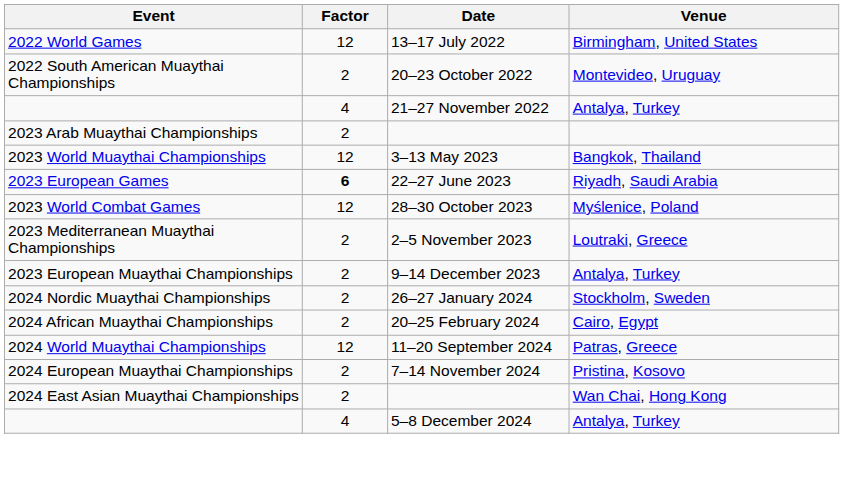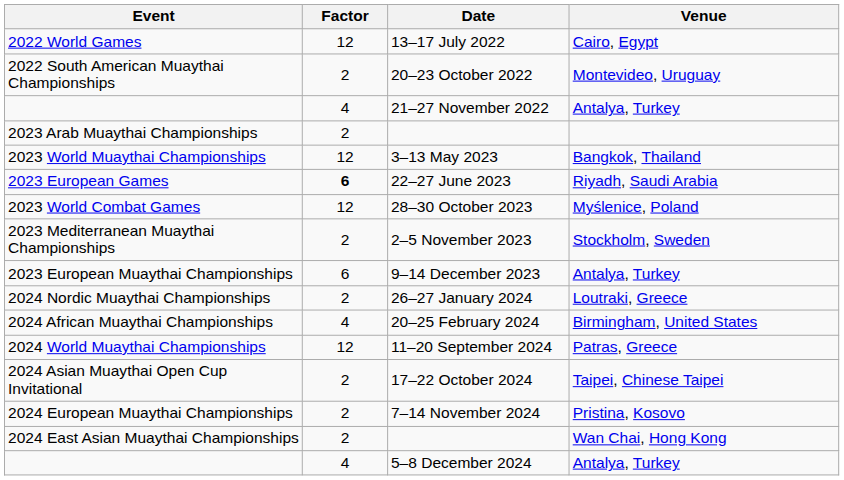2022 World Games | Venue: Birmingham, United States -> Cairo, Egypt
2023 Mediterranean Muaythai Championships | Venue: Loutraki, Greece -> Stockholm, Sweden
2023 European Muaythai Championships | Factor: 2 -> 6
2024 Nordic Muaythai Championships | Venue: Stockholm, Sweden -> Loutraki, Greece
2024 African Muaythai Championships | Factor: 2 -> 4
2024 African Muaythai Championships | Venue: Cairo, Egypt -> Birmingham, United States
+ row: 2024 Asian Muaythai Open Cup Invitational | 2 | 17–22 October 2024 | Taipei, Chinese Taipei
